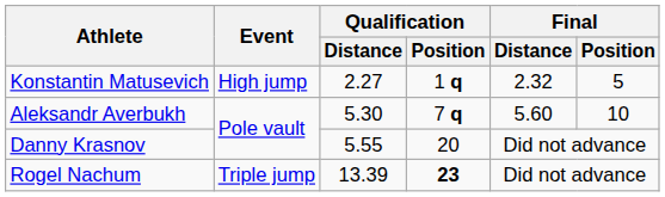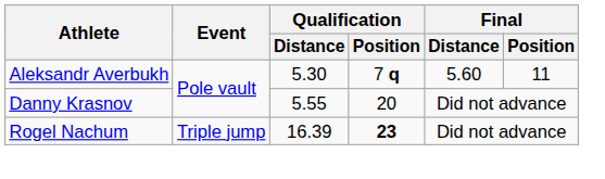- row: Konstantin Matusevich | High jump | 2.27 | 1 q | 2.32 | 5
Aleksandr Averbukh | Final / Position: 10 -> 11
Rogel Nachum | Qualification / Distance: 13.39 -> 16.39
